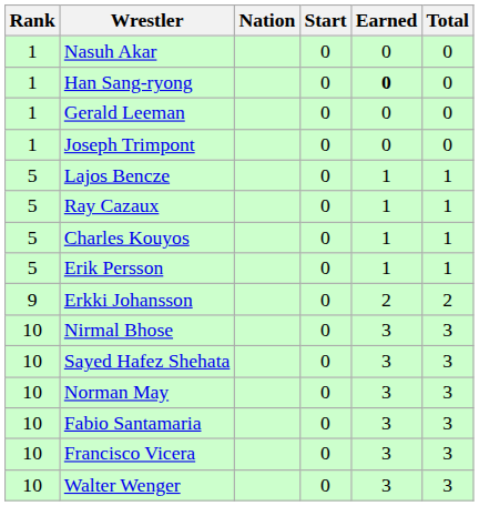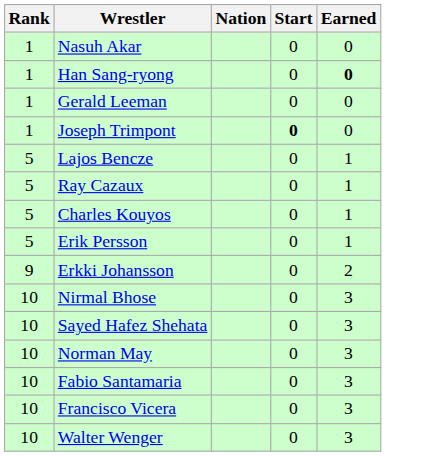- column: Total | 0 | 0 | 0 | 0 | 1 | 1 | 1 | 1 | 2 | 3 | 3 | 3 | 3 | 3 | 3
Joseph Trimpont | Start: normal -> bold
